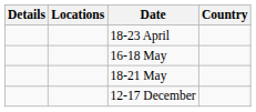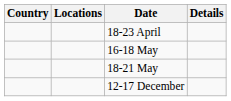columns swapped: Country <-> Details
